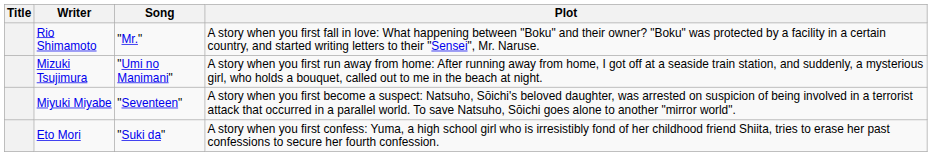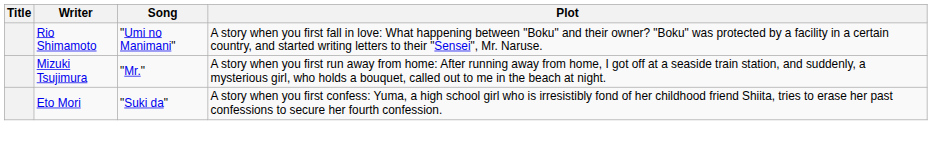Rio Shimamoto | Song: "Mr." -> "Umi no Manimani"
Mizuki Tsujimura | Song: "Umi no Manimani" -> "Mr."
- row: Miyuki Miyabe | "Seventeen" | A story when you first become a suspect: Natsuho, Sōichi's beloved daughter, was arrested on suspicion of being involved in a terrorist attack that occurred in a parallel world. To save Natsuho, Sōichi goes alone to another "mirror world".
